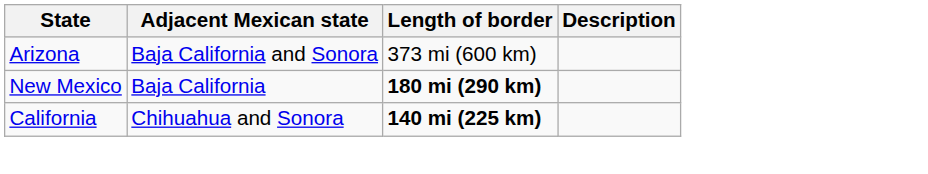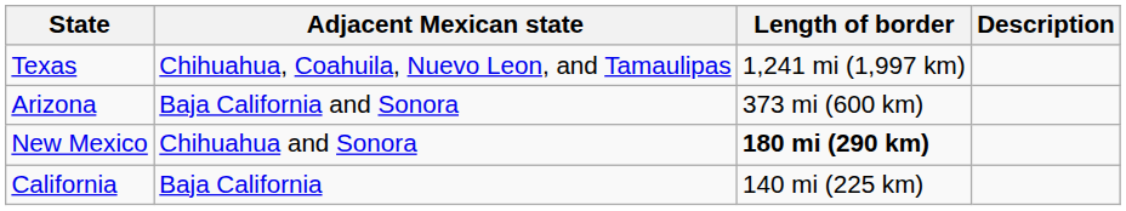+ row: Texas | Chihuahua, Coahuila, Nuevo Leon, and Tamaulipas | 1,241 mi (1,997 km)
New Mexico | Adjacent Mexican state: Baja California -> Chihuahua and Sonora
California | Adjacent Mexican state: Chihuahua and Sonora -> Baja California
California | Length of border: bold -> normal
